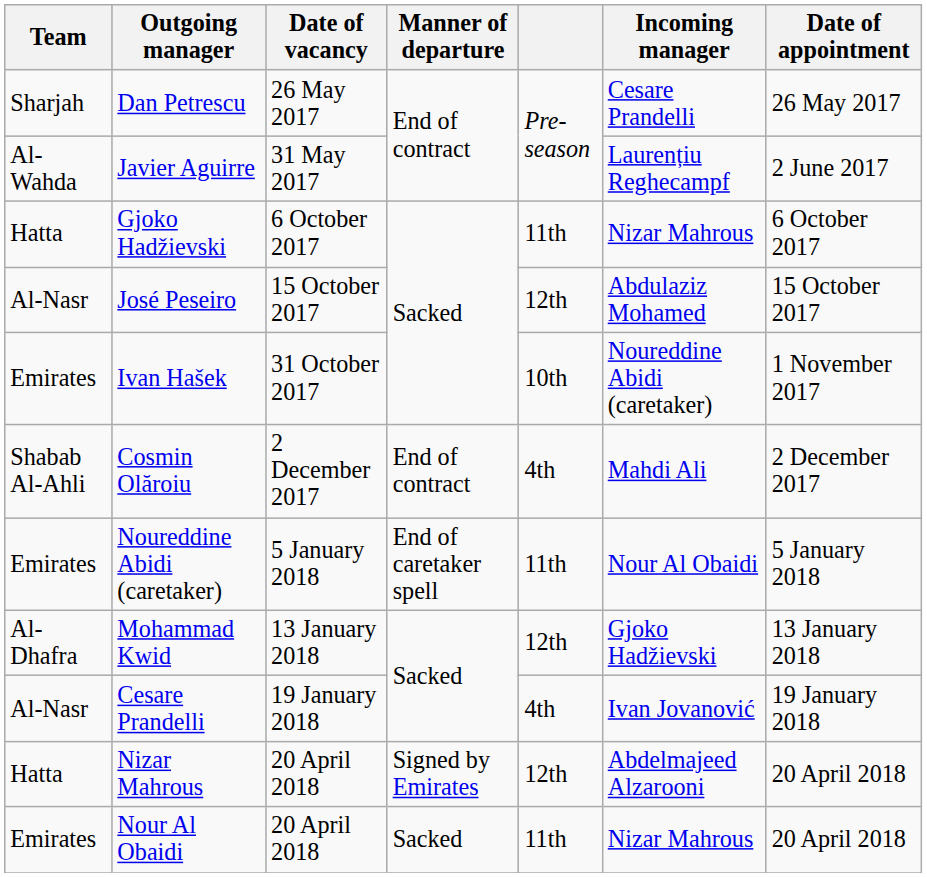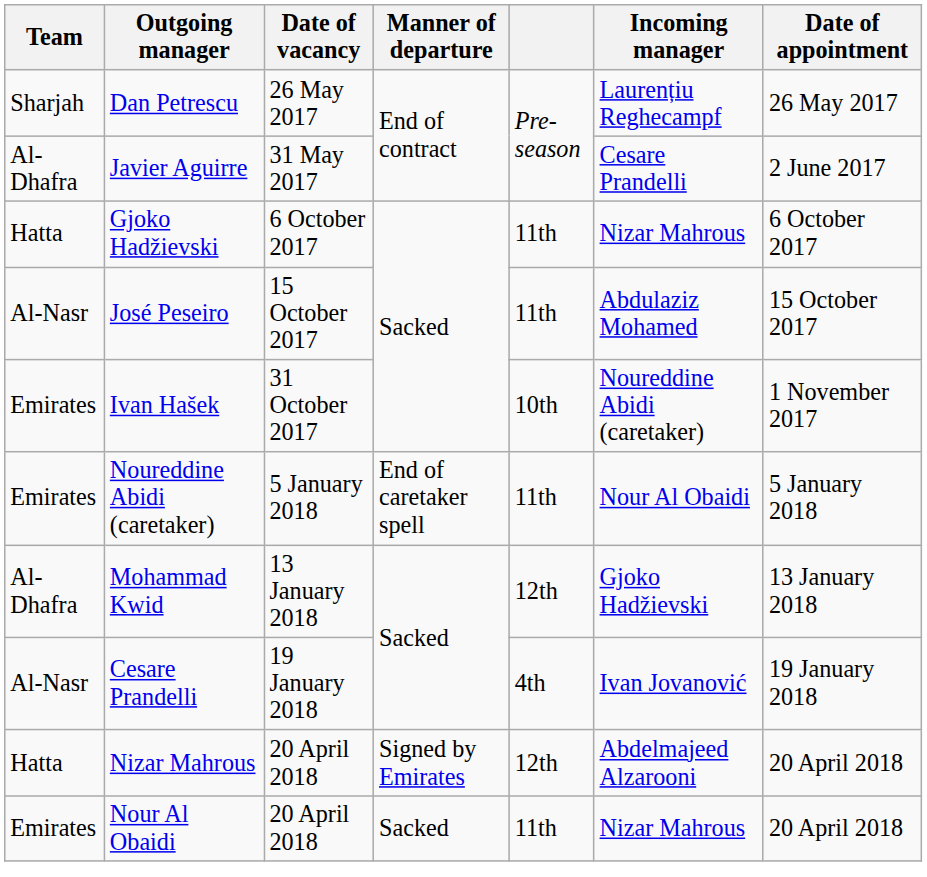Dan Petrescu | Incoming manager: Cesare Prandelli -> Laurențiu Reghecampf
Javier Aguirre | Team: Al-Wahda -> Al-Dhafra
Javier Aguirre | Incoming manager: Laurențiu Reghecampf -> Cesare Prandelli
José Peseiro | column 5: 12th -> 11th
- row: Shabab Al-Ahli | Cosmin Olăroiu | 2 December 2017 | End of contract | 4th | Mahdi Ali | 2 December 2017
